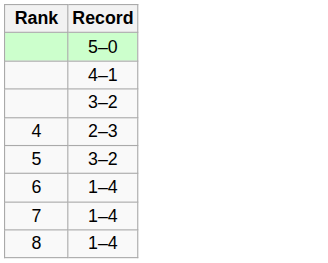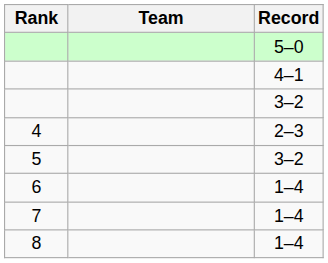+ column: Team
